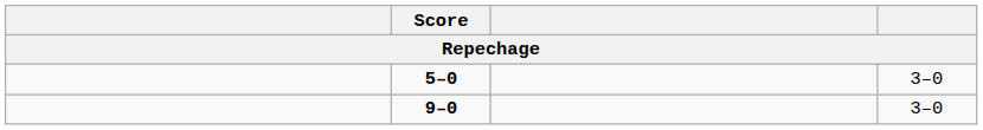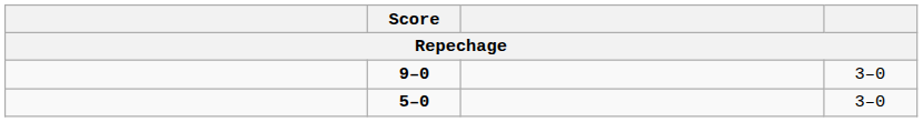rows swapped: 5–0 <-> 9–0
